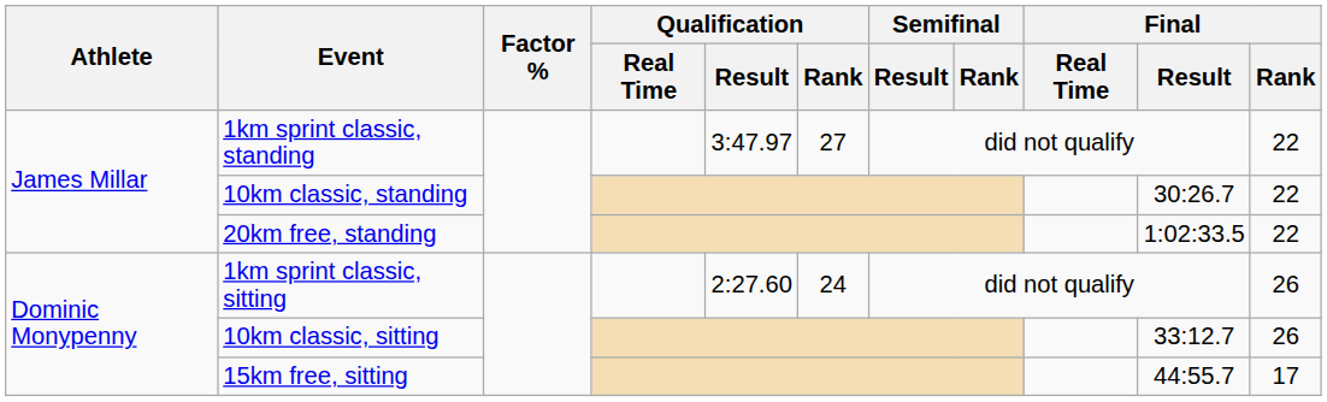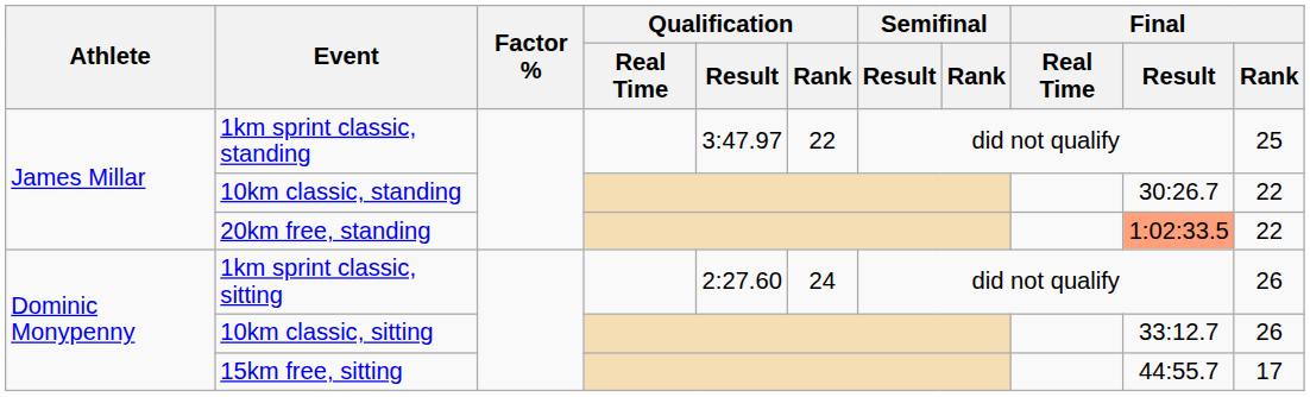1km sprint classic, standing | Qualification / Rank: 27 -> 22
1km sprint classic, standing | Final / Rank: 22 -> 25
20km free, standing | Final / Result: no background -> lightsalmon background
